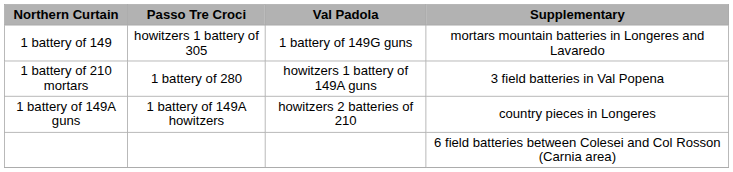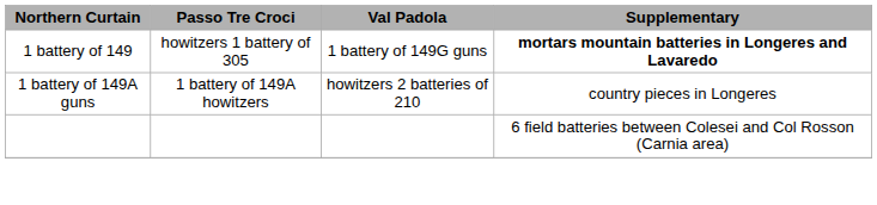1 battery of 149 | column 4: normal -> bold
- row: 1 battery of 210 mortars | 1 battery of 280 | howitzers 1 battery of 149A guns | 3 field batteries in Val Popena
